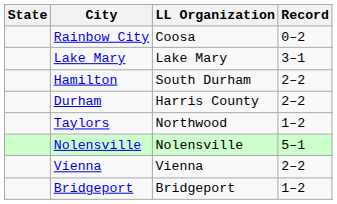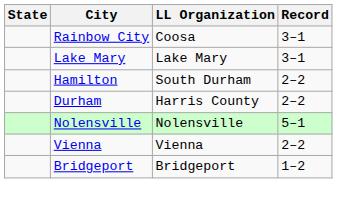Rainbow City | Record: 0–2 -> 3–1
- row: Taylors | Northwood | 1–2
